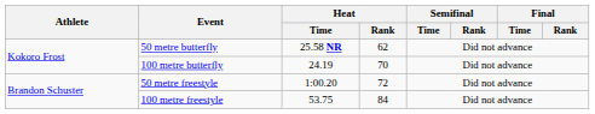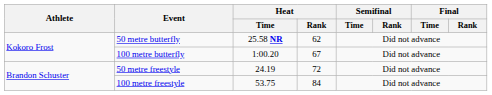100 metre butterfly | Heat / Time: 24.19 -> 1:00.20
100 metre butterfly | Heat / Rank: 70 -> 67
50 metre freestyle | Heat / Time: 1:00.20 -> 24.19
